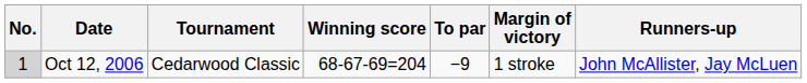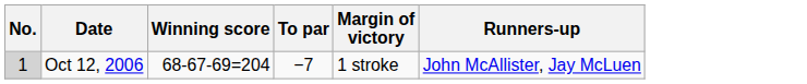- column: Tournament | Cedarwood Classic
Oct 12, 2006 | To par: −9 -> −7
